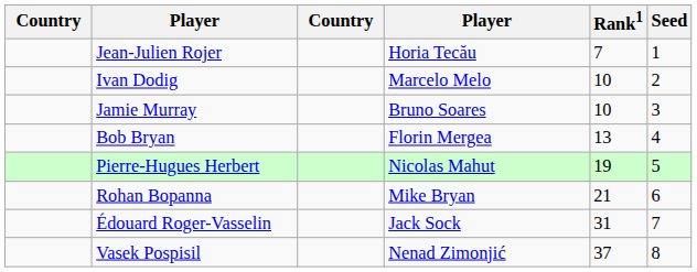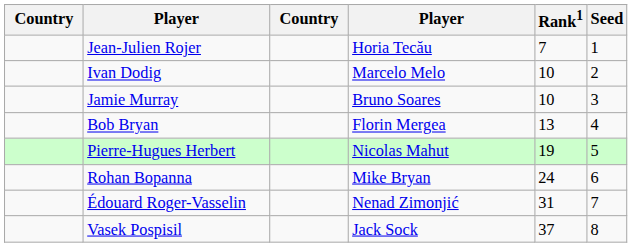Rohan Bopanna | Rank1: 21 -> 24
Édouard Roger-Vasselin | column 4: Jack Sock -> Nenad Zimonjić
Vasek Pospisil | column 4: Nenad Zimonjić -> Jack Sock
